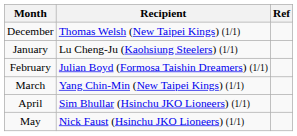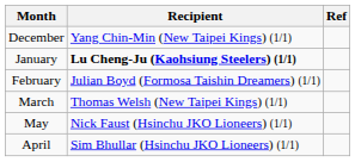December | Recipient: Thomas Welsh (New Taipei Kings) (1/1) -> Yang Chin-Min (New Taipei Kings) (1/1)
January | Recipient: normal -> bold
March | Recipient: Yang Chin-Min (New Taipei Kings) (1/1) -> Thomas Welsh (New Taipei Kings) (1/1)
rows swapped: April <-> May
